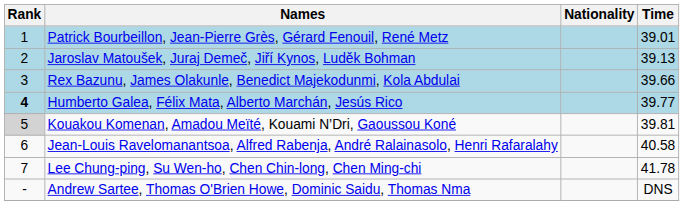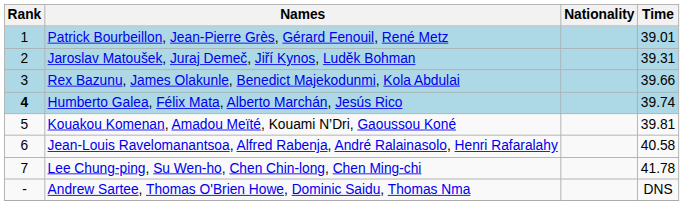Jaroslav Matoušek, Juraj Demeč, Jiří Kynos, Luděk Bohman | Time: 39.13 -> 39.31
Humberto Galea, Félix Mata, Alberto Marchán, Jesús Rico | Time: 39.77 -> 39.74
Kouakou Komenan, Amadou Meïté, Kouami N’Dri, Gaoussou Koné | Rank: lightgrey background -> no background
